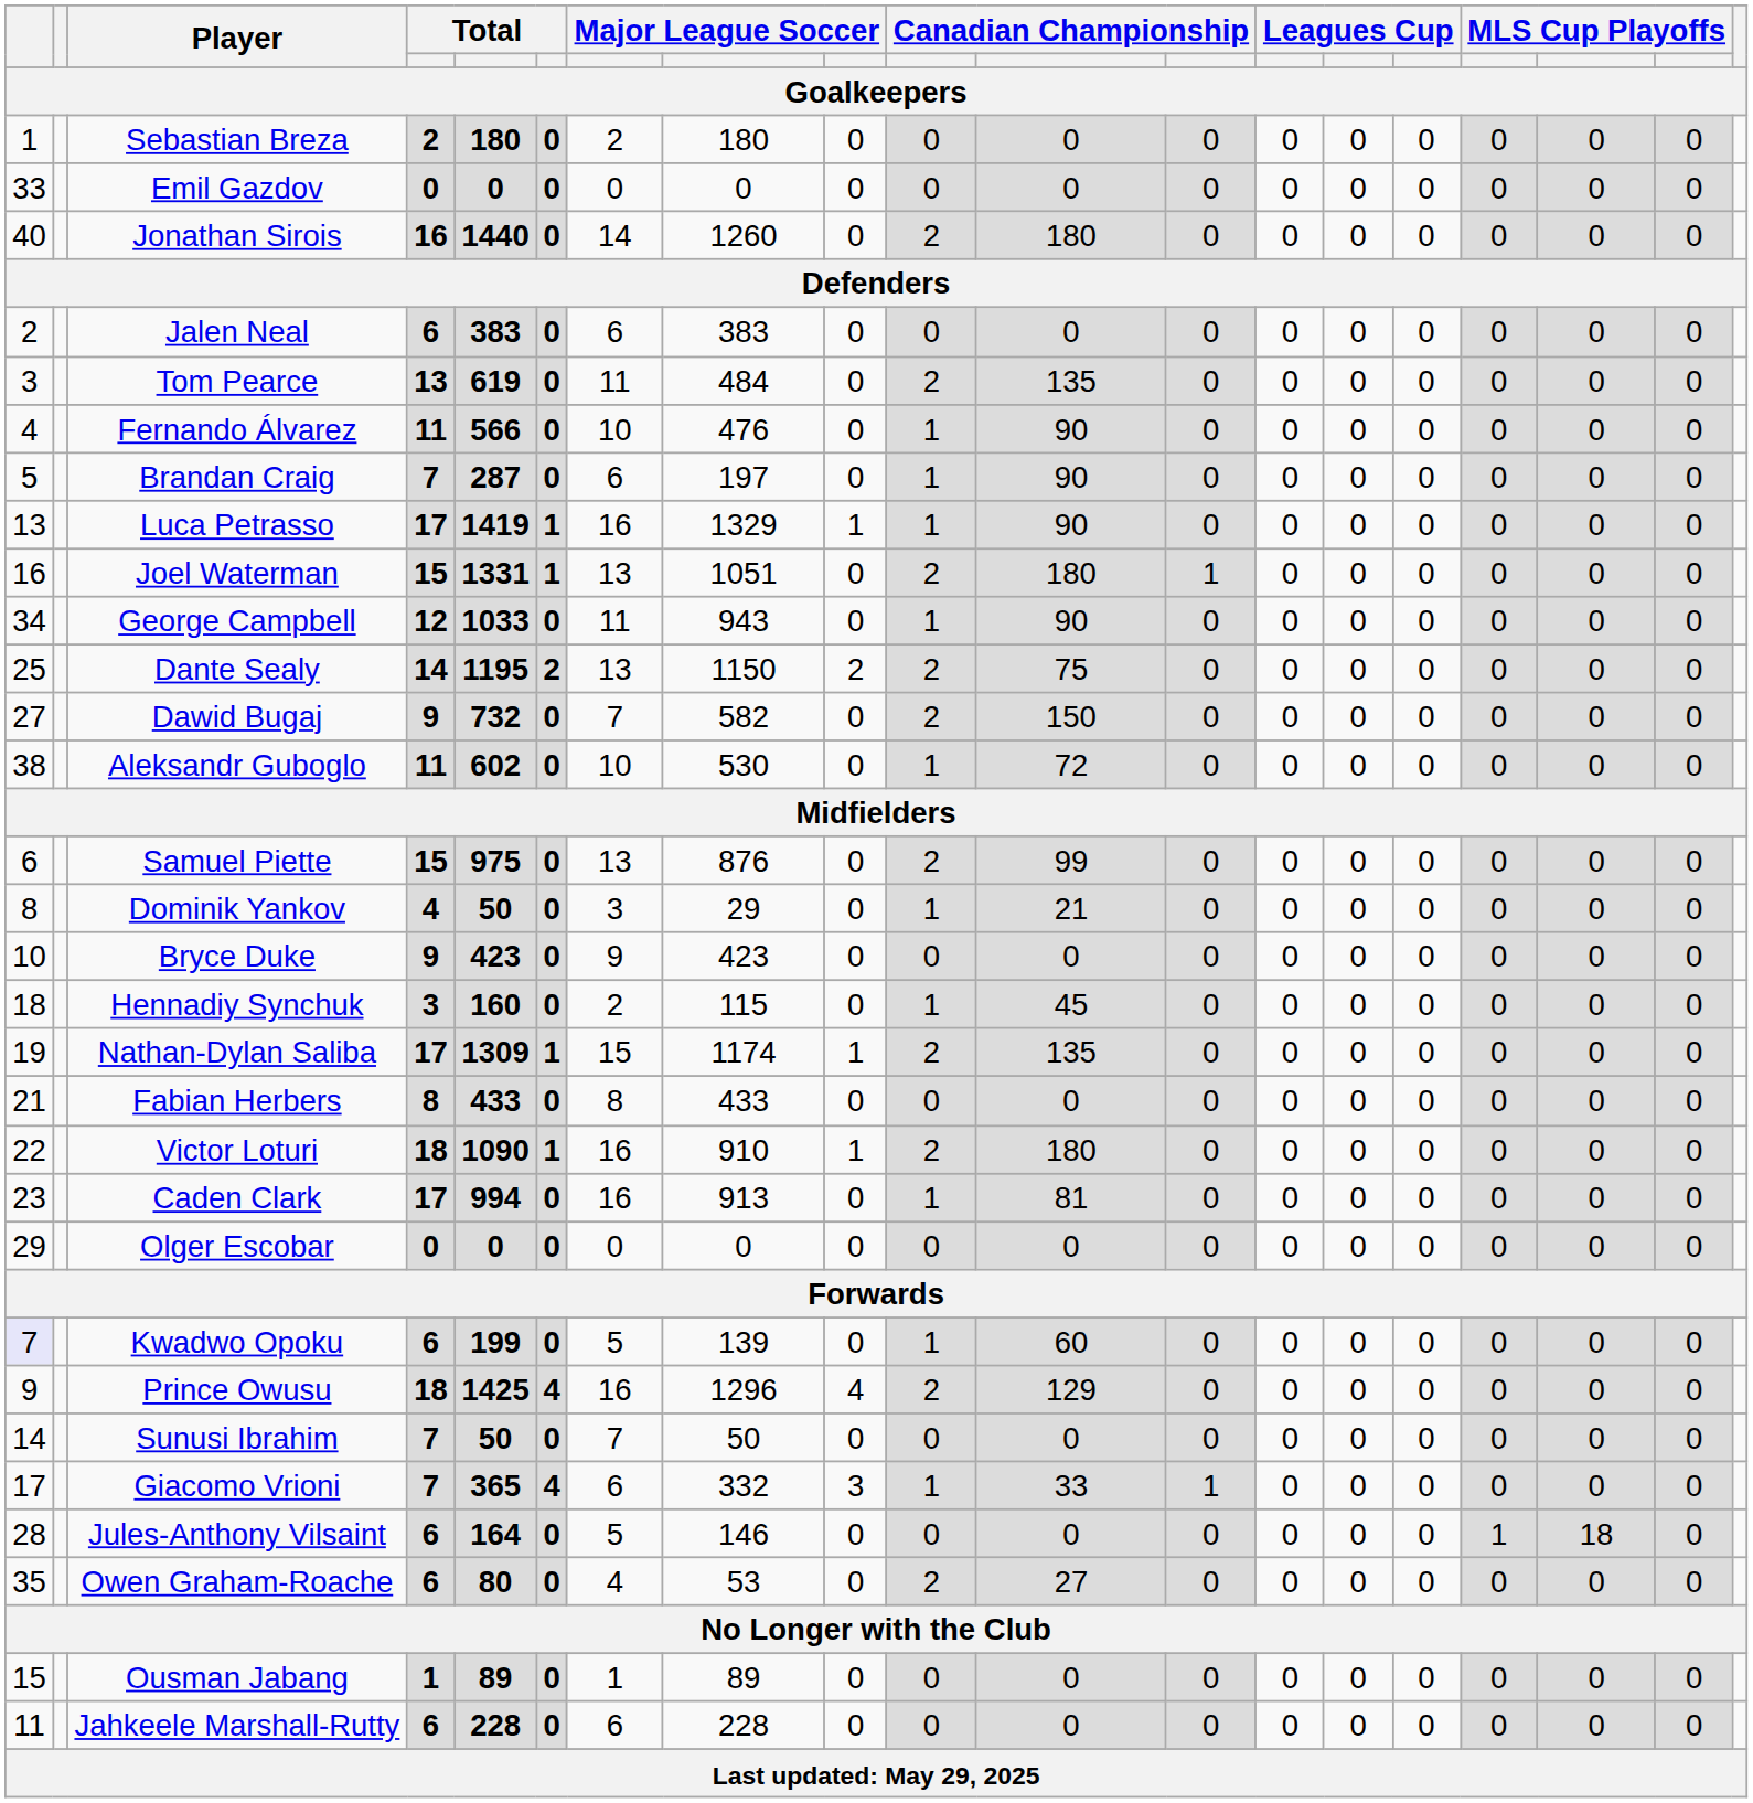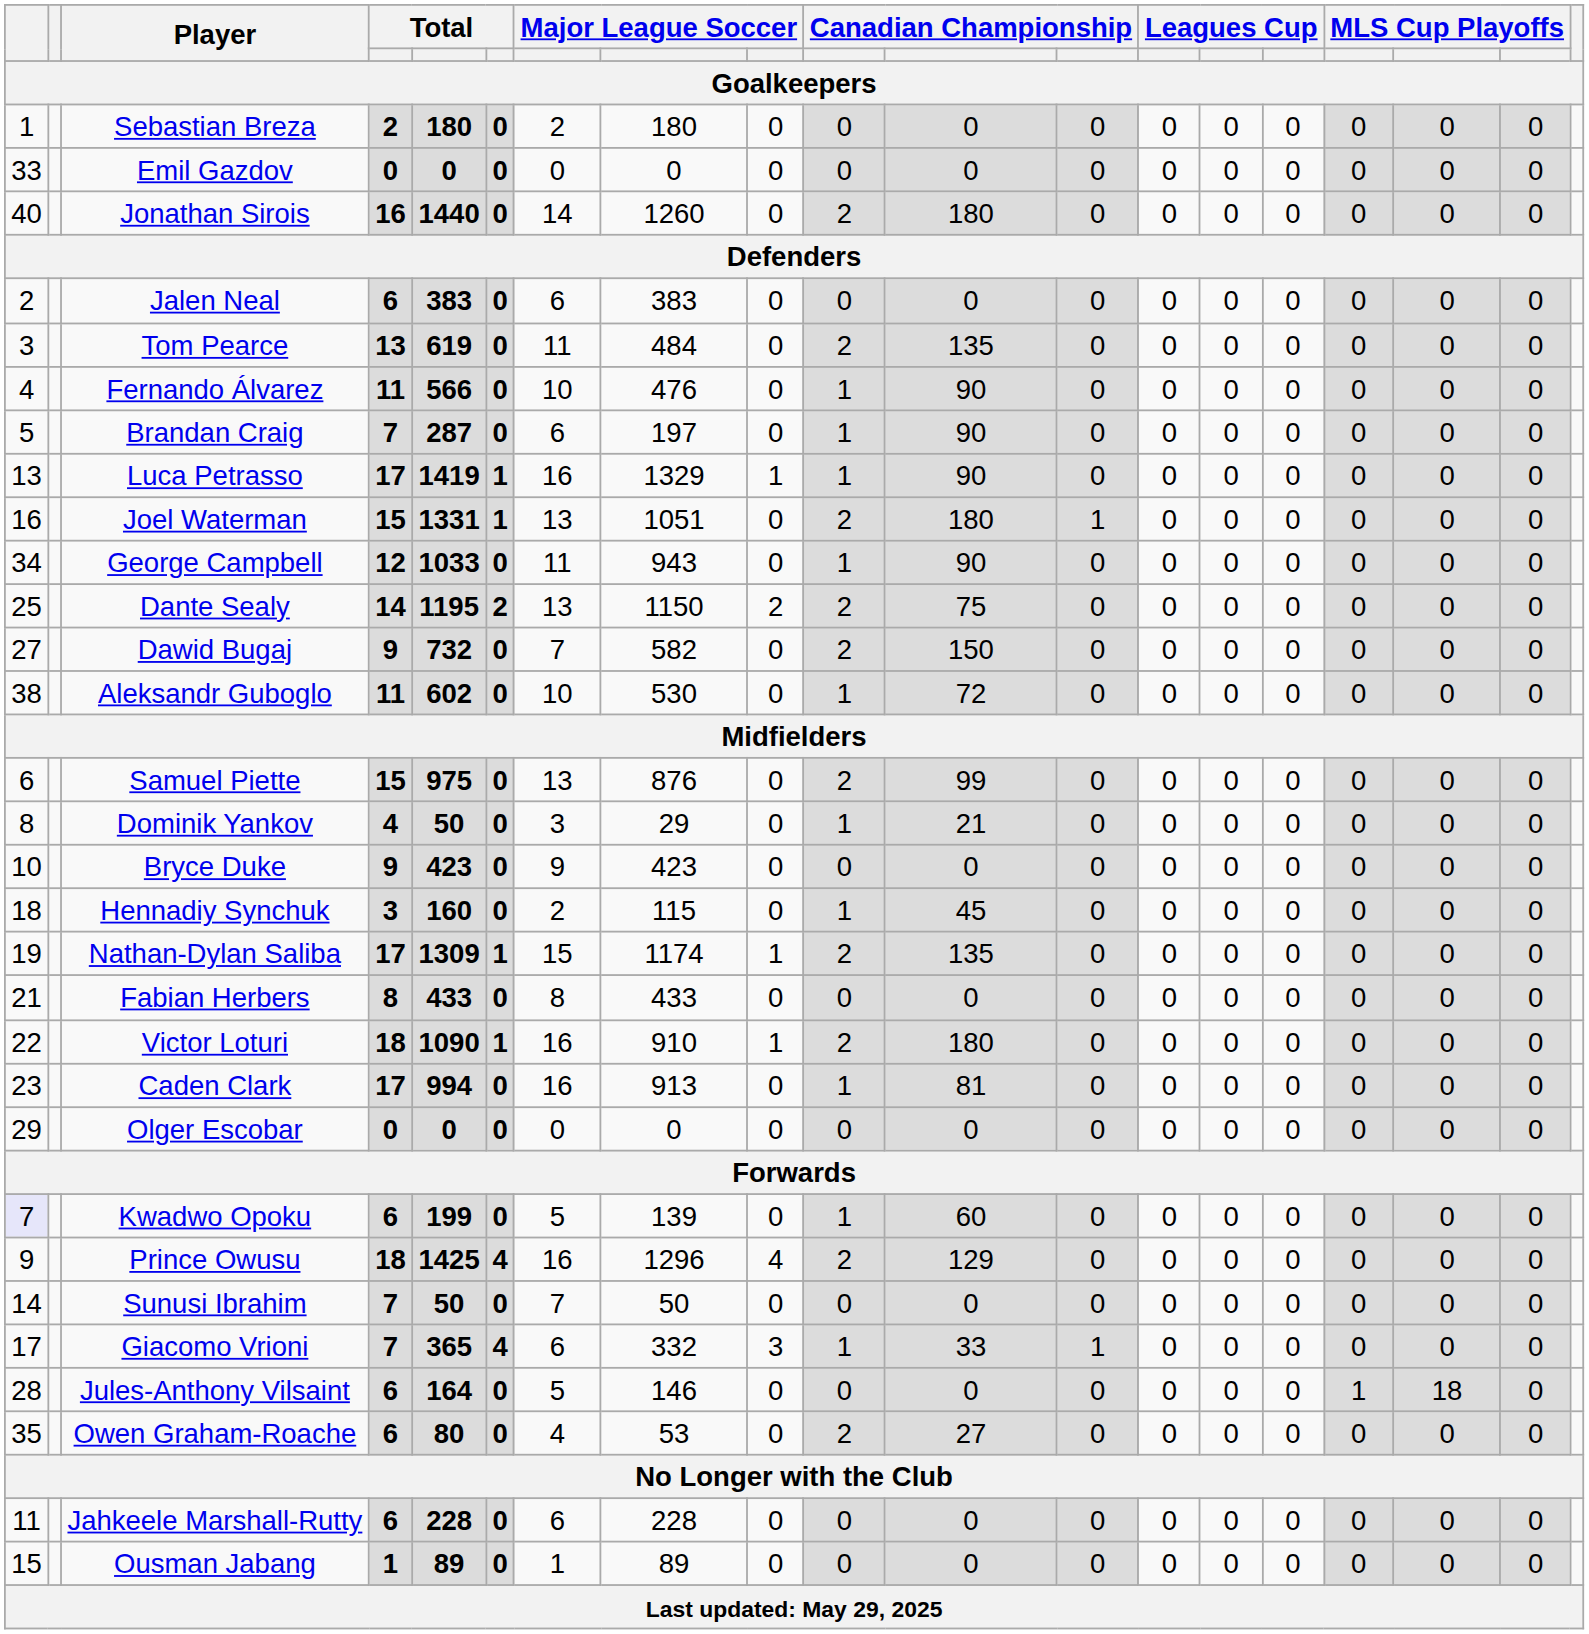rows swapped: Jahkeele Marshall-Rutty <-> Ousman Jabang
